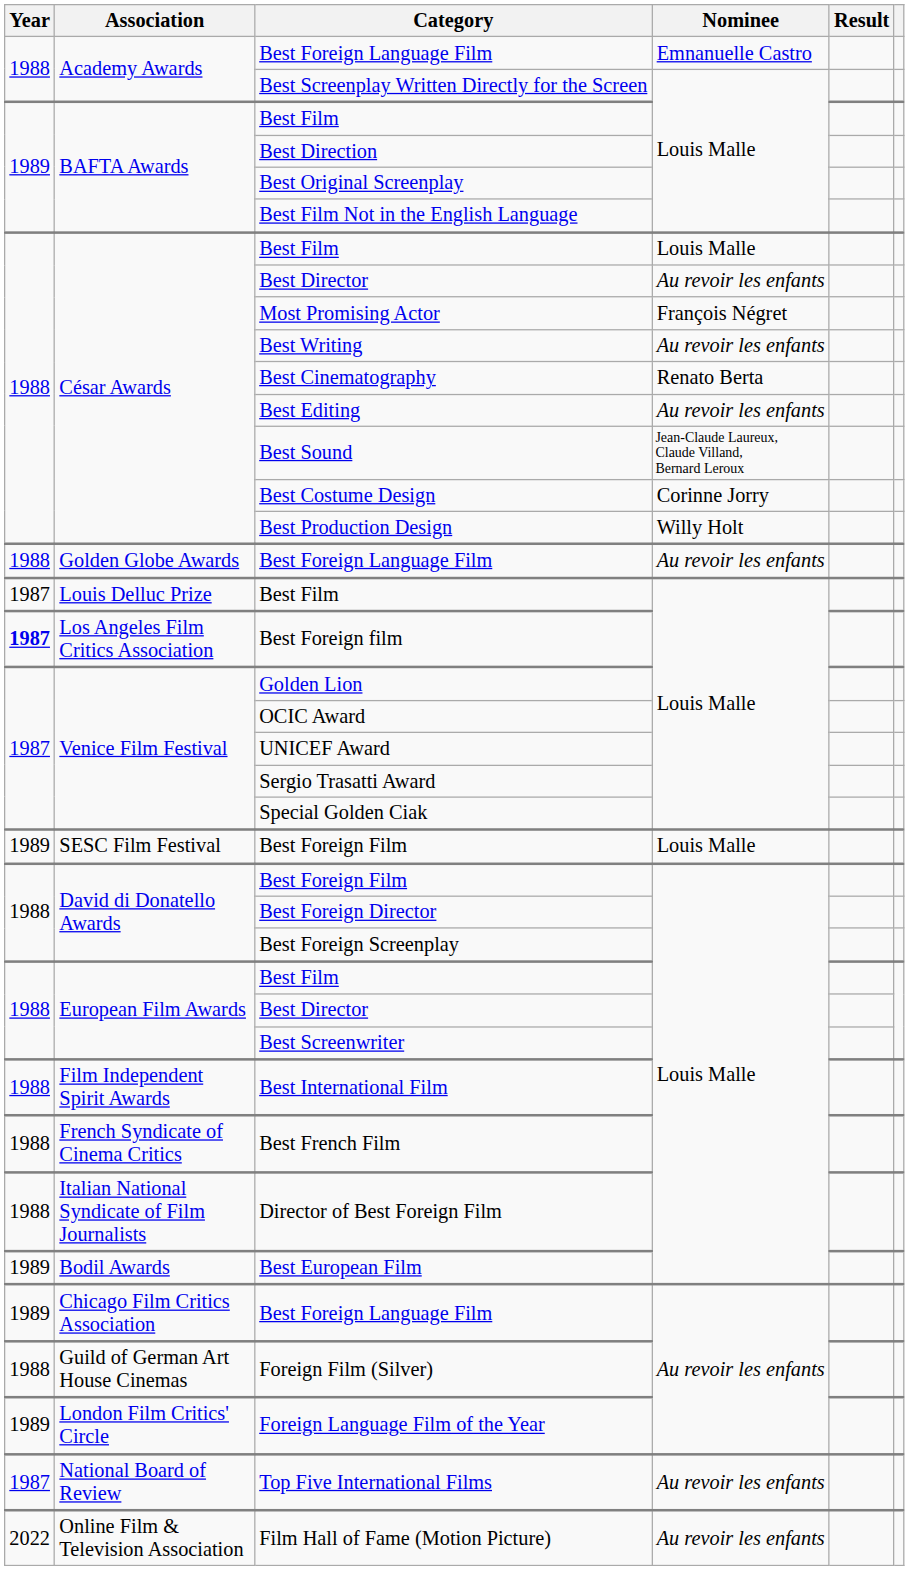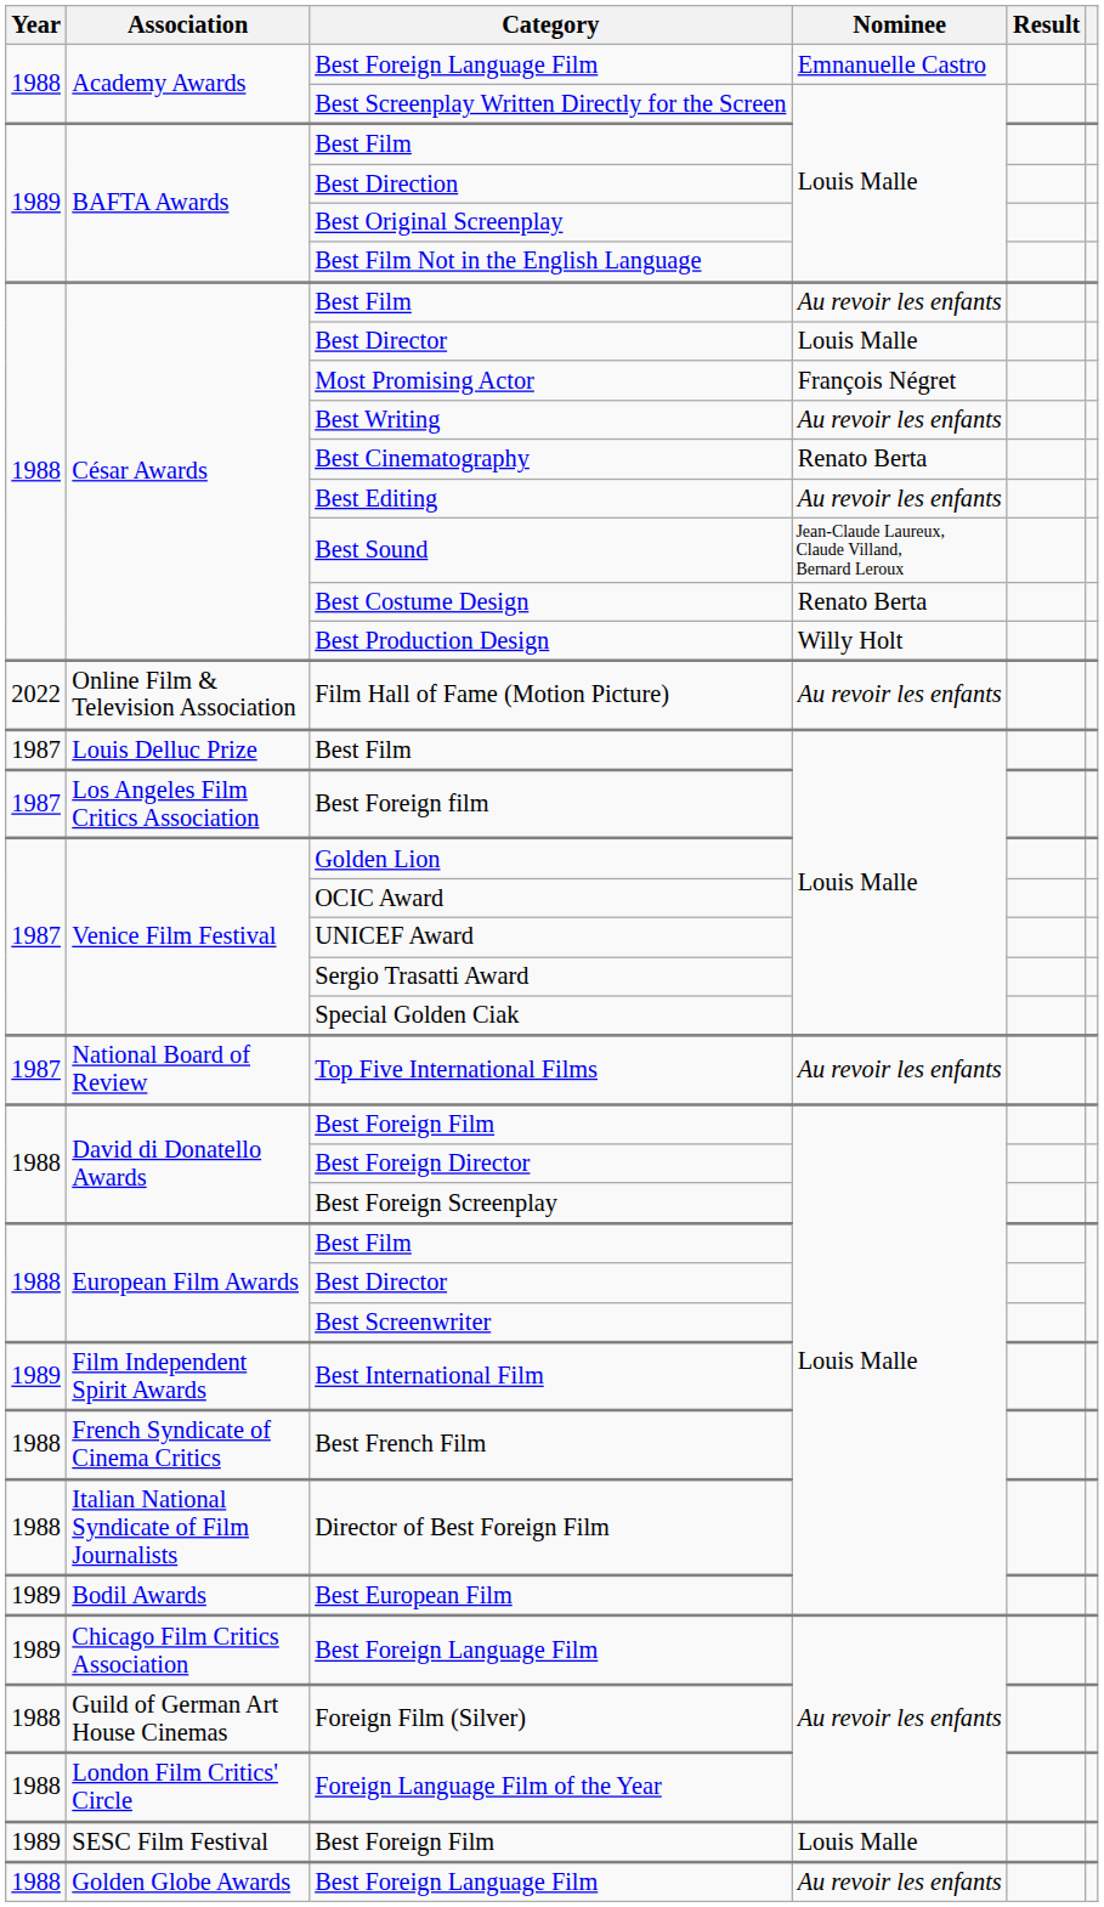César Awards / Best Film | Nominee: Louis Malle -> Au revoir les enfants
César Awards / Best Director | Nominee: Au revoir les enfants -> Louis Malle
Best Costume Design | Nominee: Corinne Jorry -> Renato Berta
rows swapped: Golden Globe Awards / Best Foreign Language Film <-> Film Hall of Fame (Motion Picture)
Best Foreign film | Year: bold -> normal
rows swapped: Top Five International Films <-> SESC Film Festival / Best Foreign Film
Best International Film | Year: 1988 -> 1989
Foreign Language Film of the Year | Year: 1989 -> 1988
